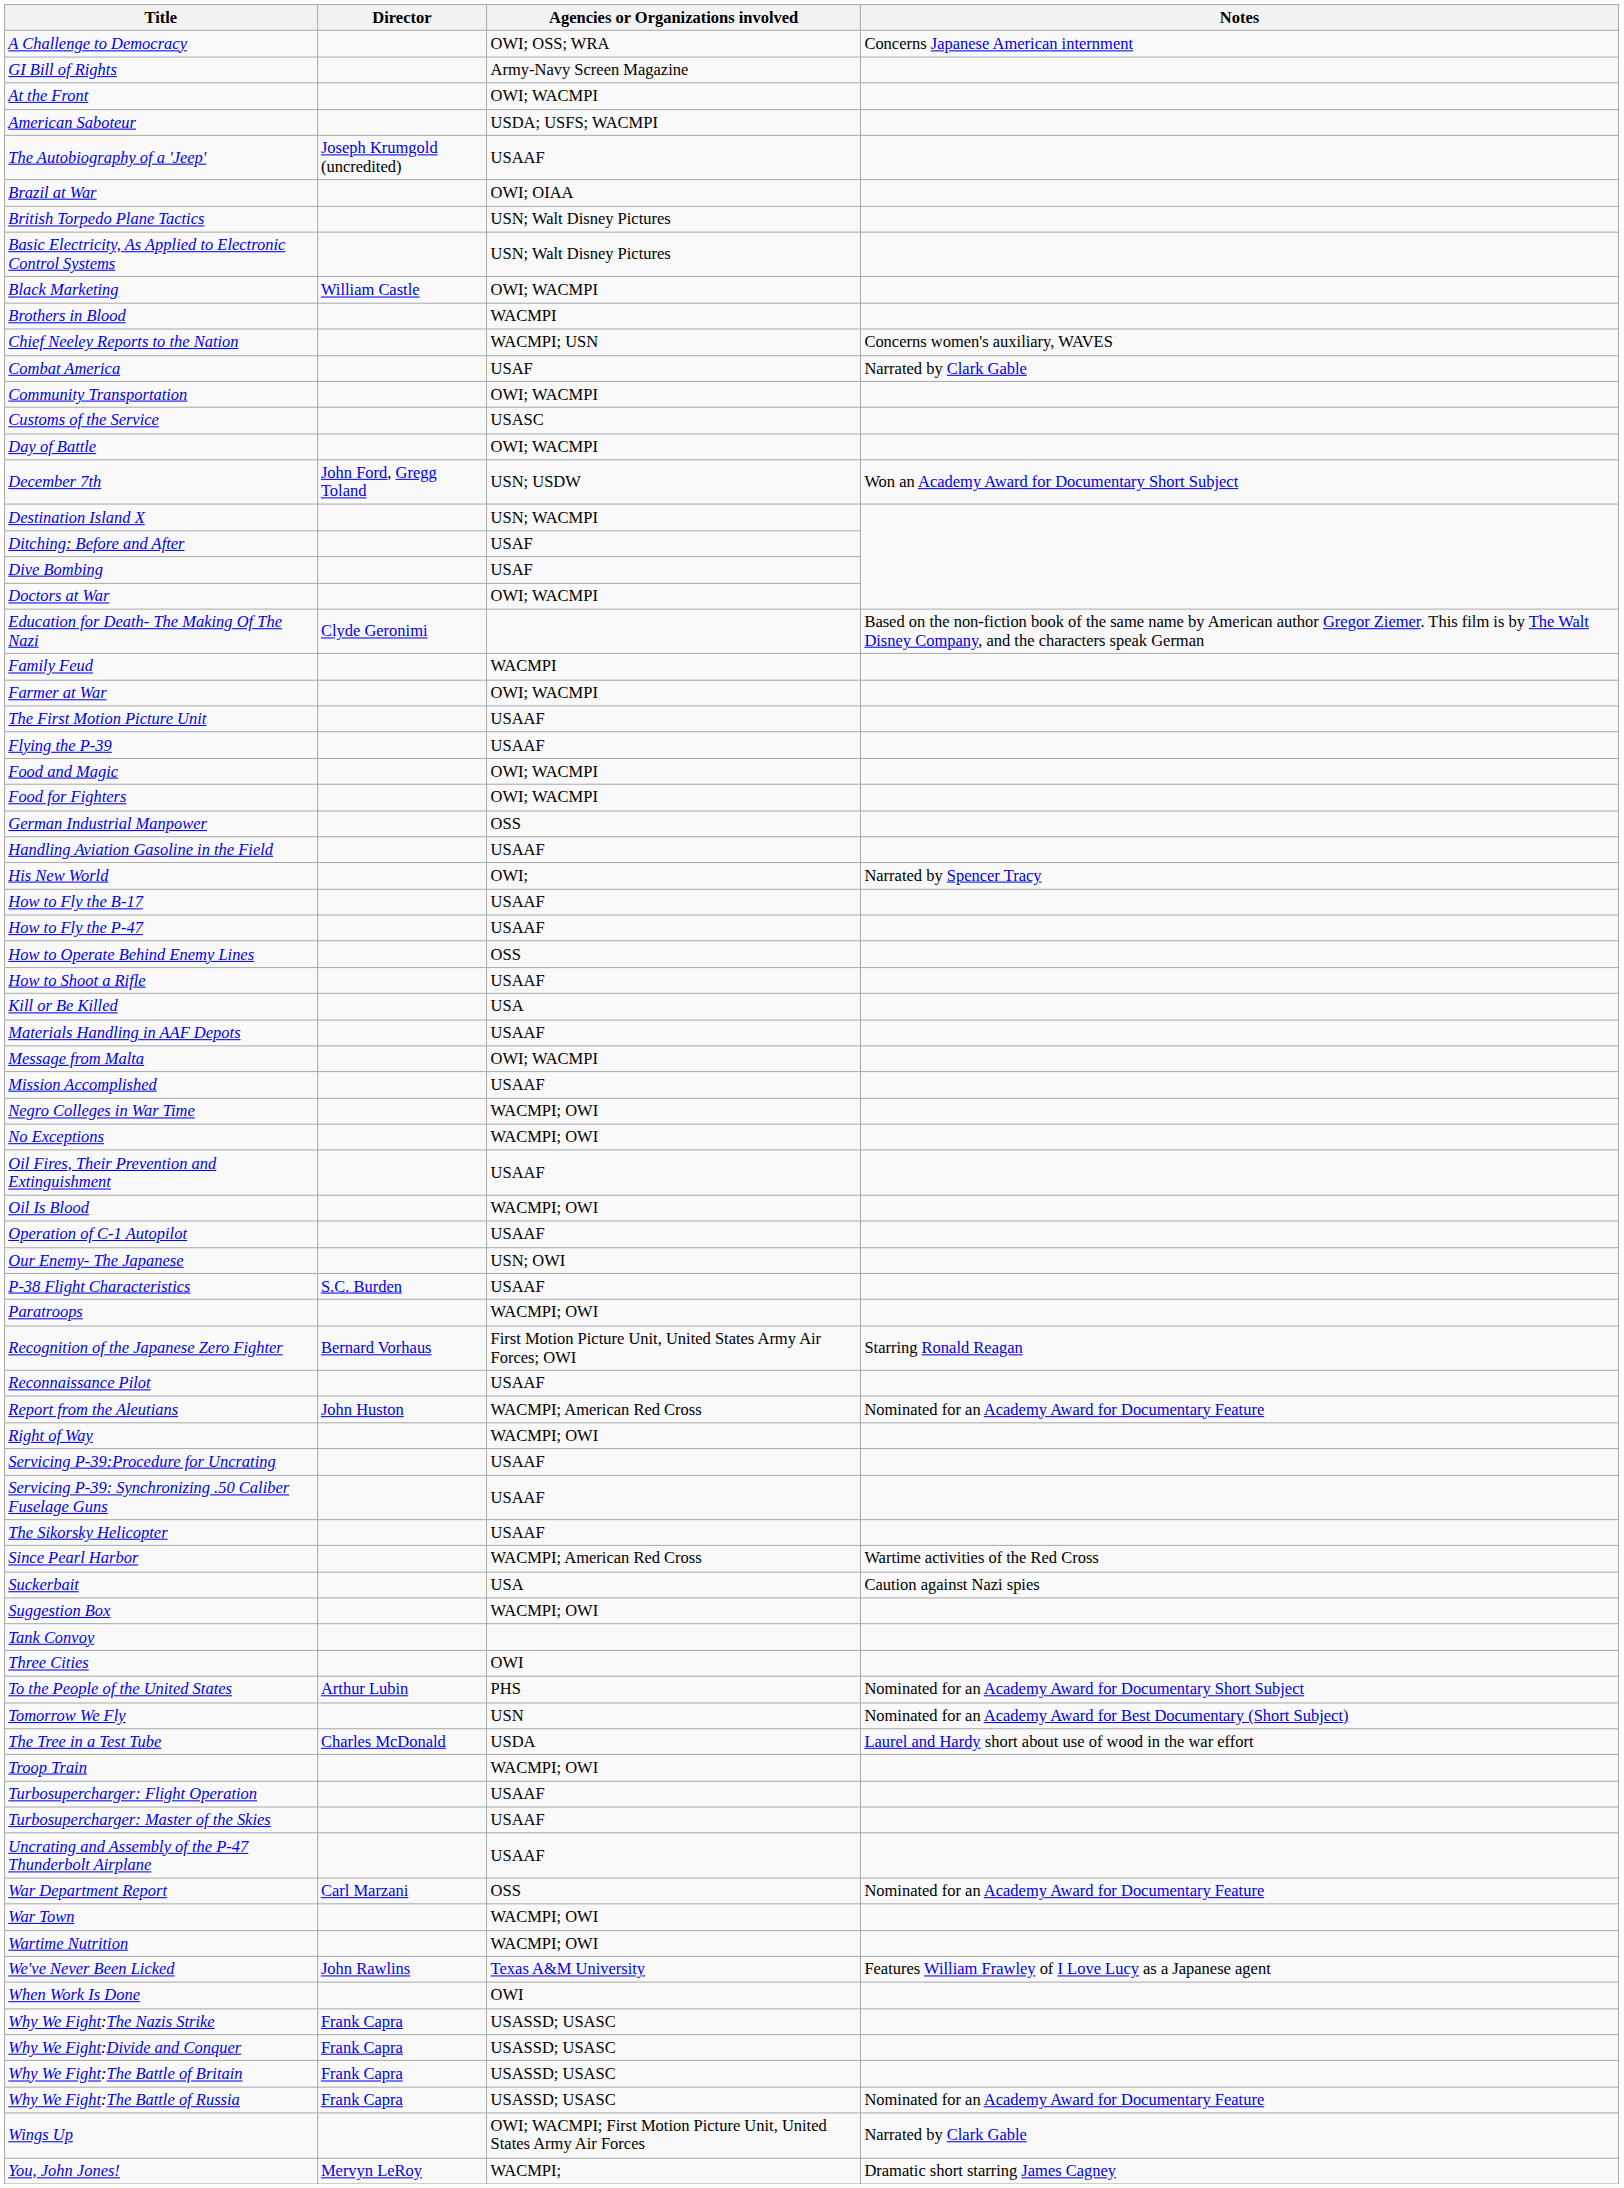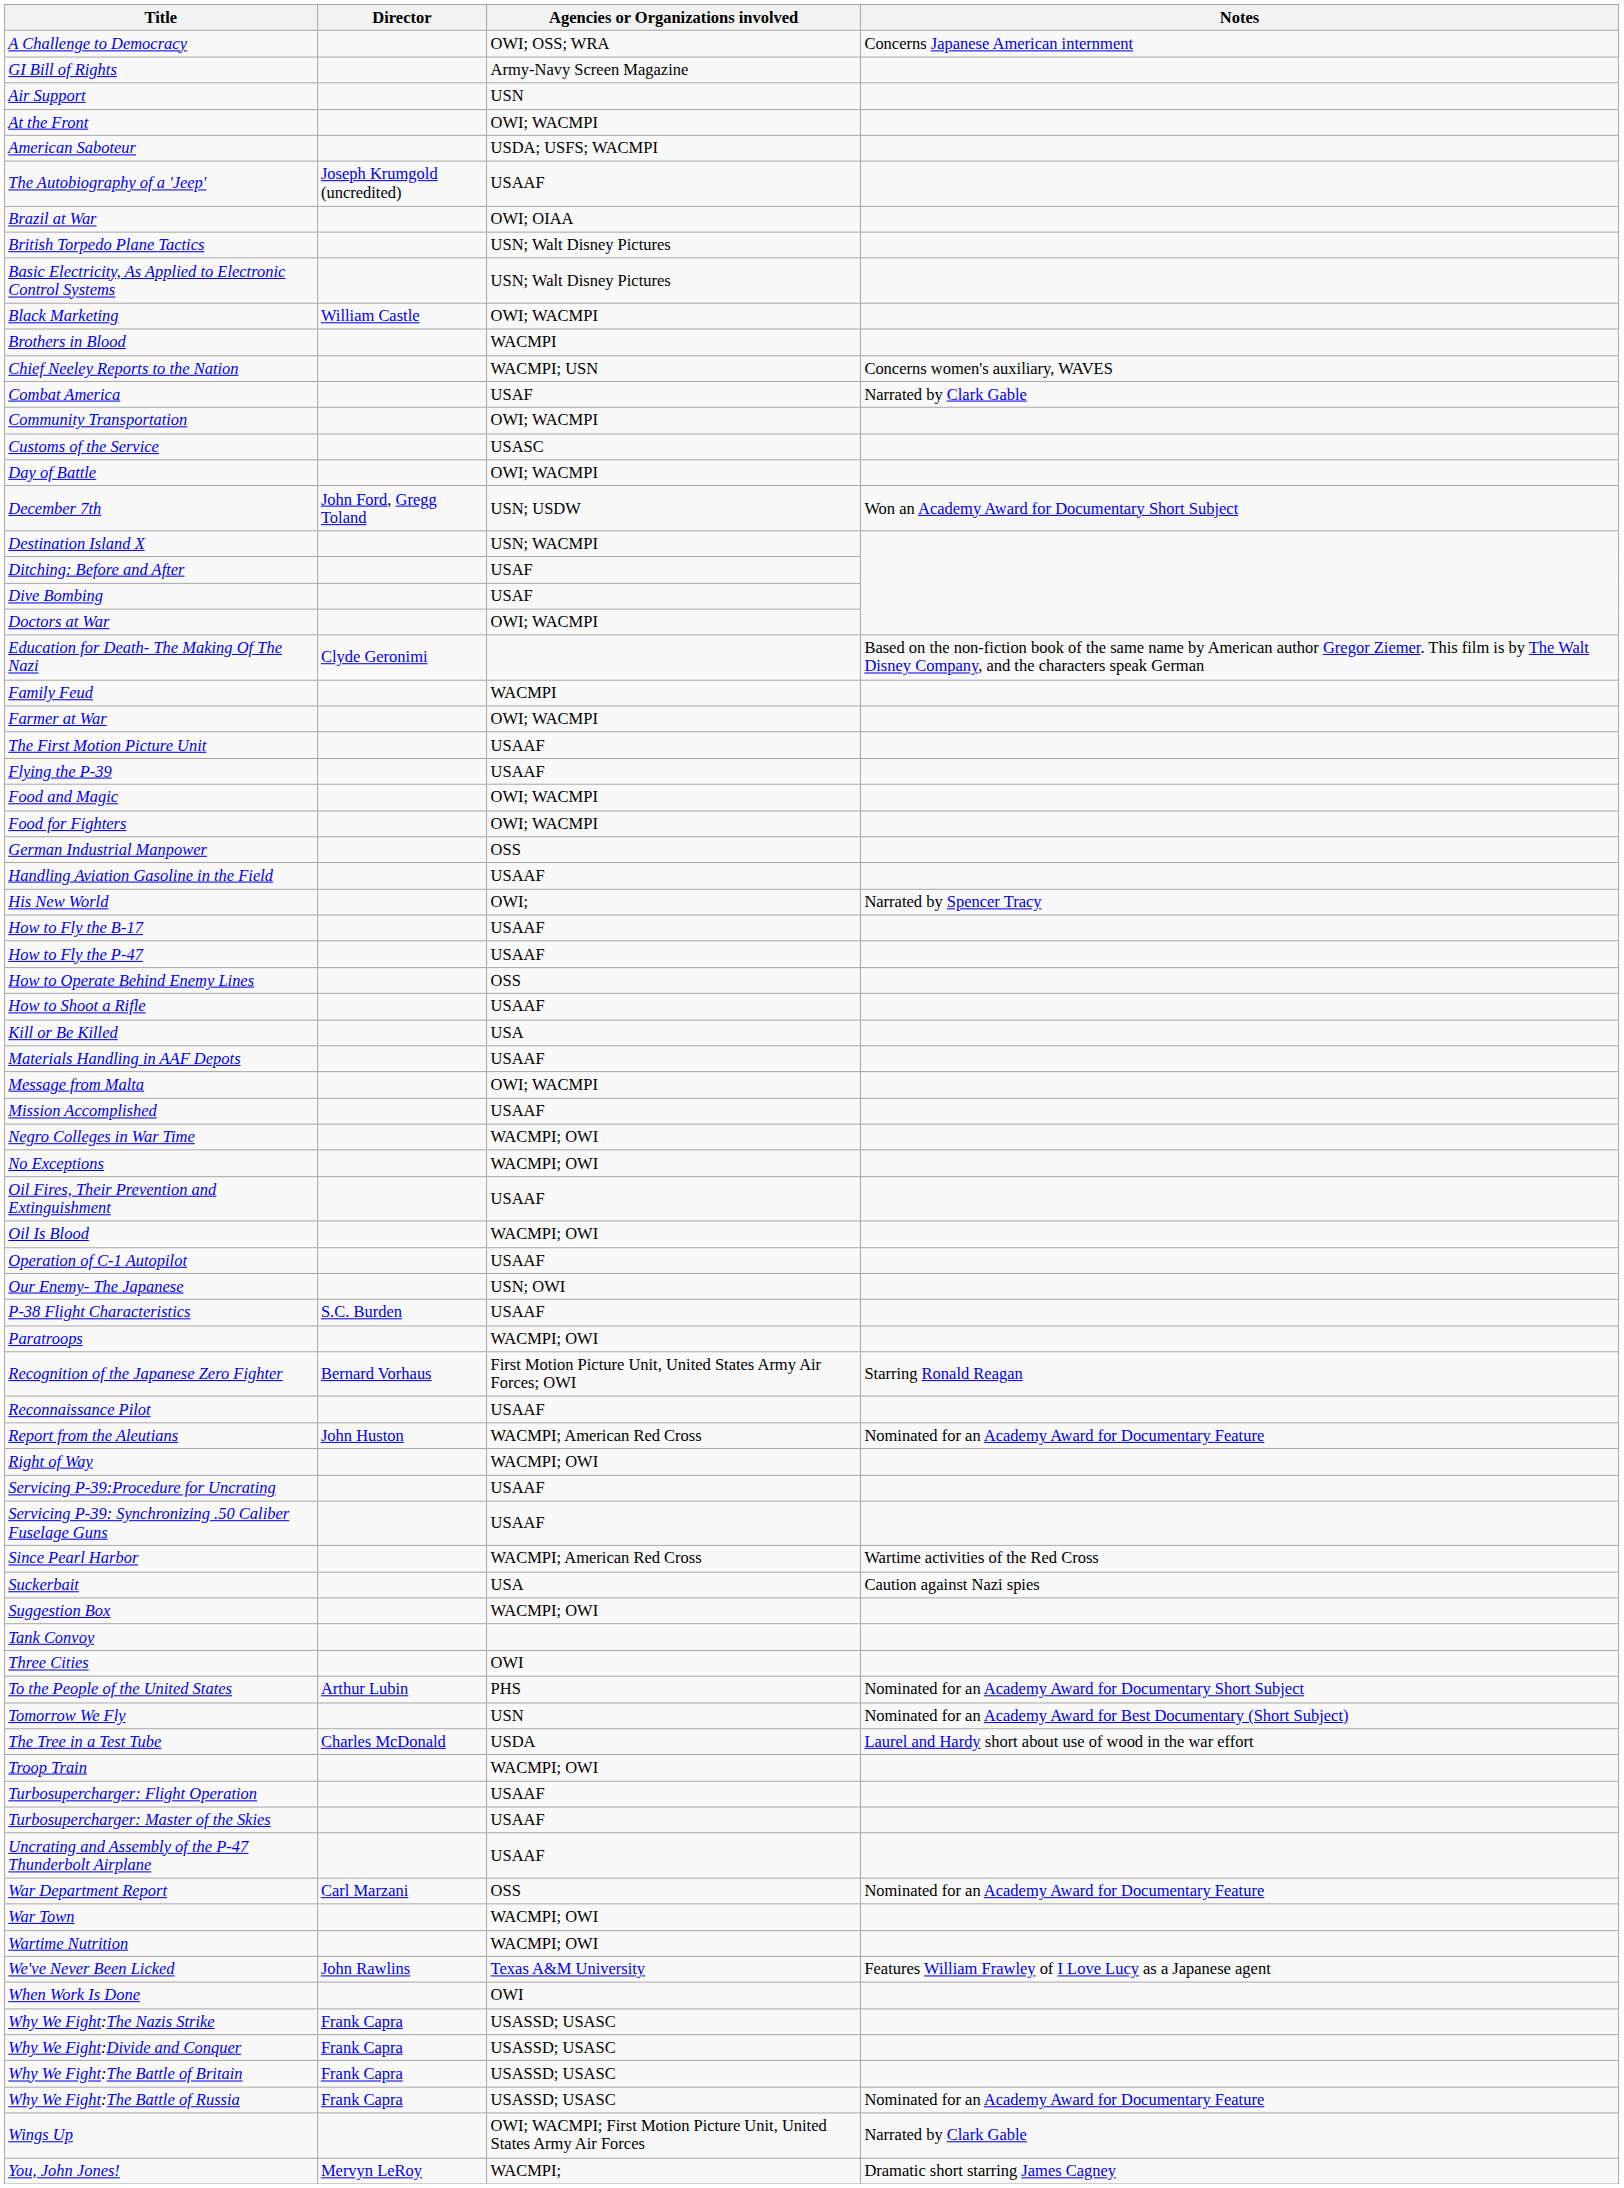+ row: Air Support | USN
- row: The Sikorsky Helicopter | USAAF
